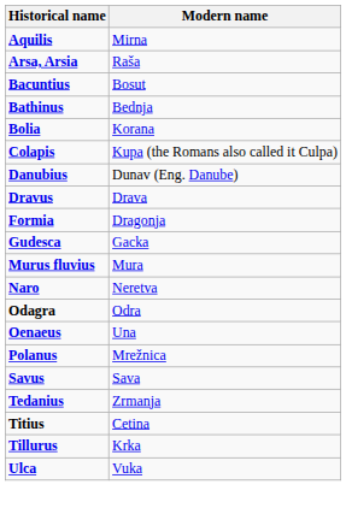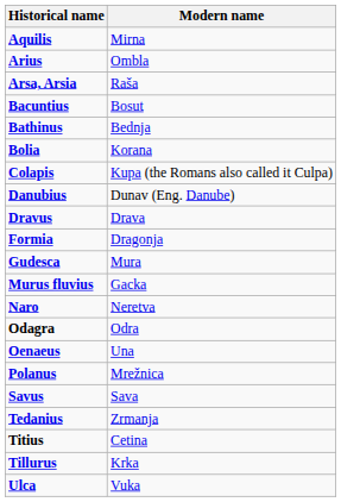+ row: Arius | Ombla
Gudesca | Modern name: Gacka -> Mura
Murus fluvius | Modern name: Mura -> Gacka
